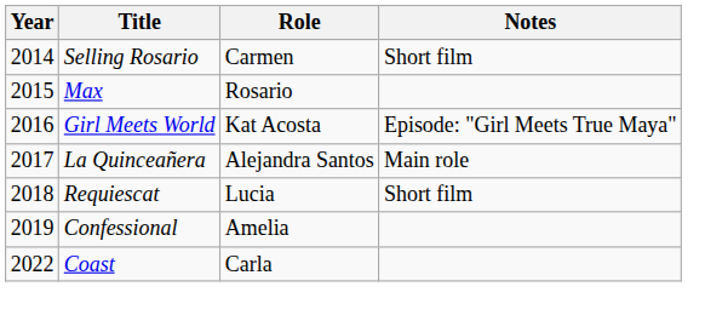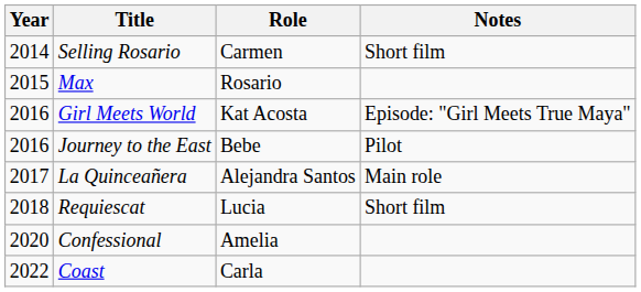+ row: 2016 | Journey to the East | Bebe | Pilot
Confessional | Year: 2019 -> 2020
